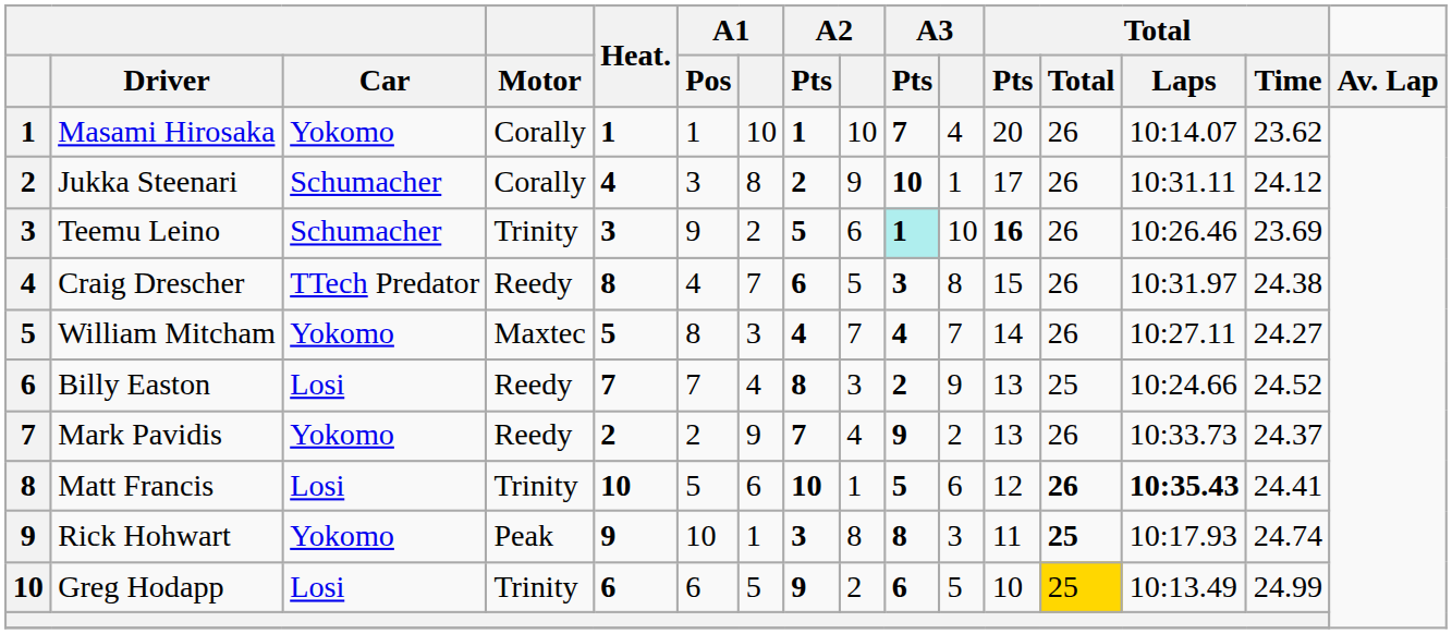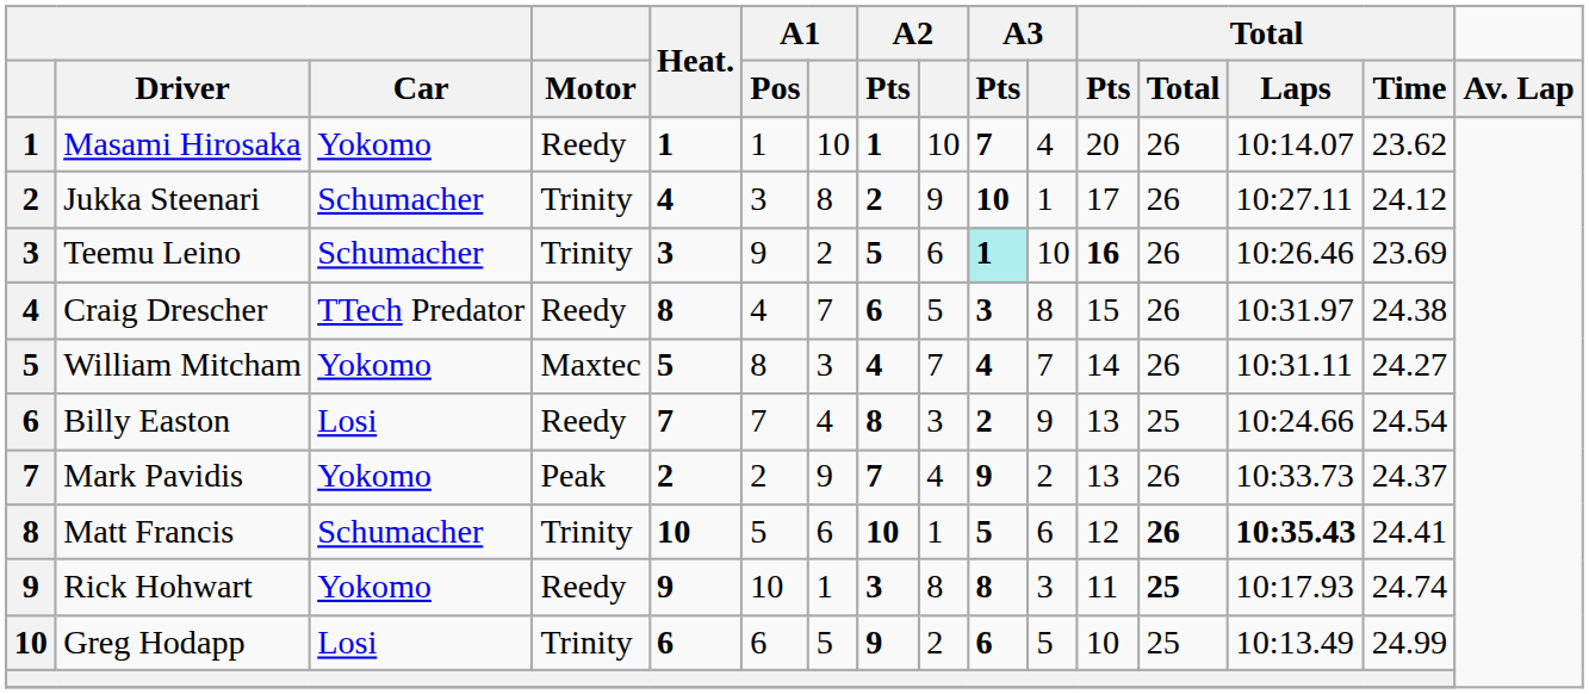Masami Hirosaka | Motor: Corally -> Reedy
Jukka Steenari | Motor: Corally -> Trinity
Jukka Steenari | Total / Laps: 10:31.11 -> 10:27.11
William Mitcham | Total / Laps: 10:27.11 -> 10:31.11
Billy Easton | Total / Time: 24.52 -> 24.54
Mark Pavidis | Motor: Reedy -> Peak
Matt Francis | Car: Losi -> Schumacher
Rick Hohwart | Motor: Peak -> Reedy
Greg Hodapp | Total: gold background -> no background
